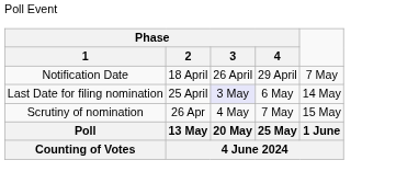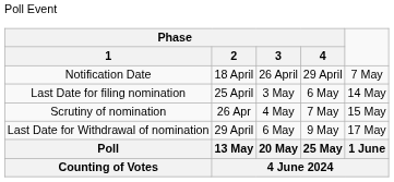Last Date for filing nomination | Phase / 2: lavender background -> no background
+ row: Last Date for Withdrawal of nomination | 29 April | 6 May | 9 May | 17 May
